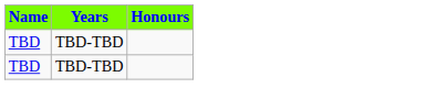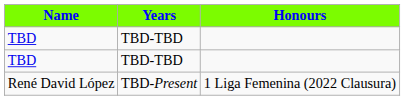+ row: René David López | TBD-Present | 1 Liga Femenina (2022 Clausura)
